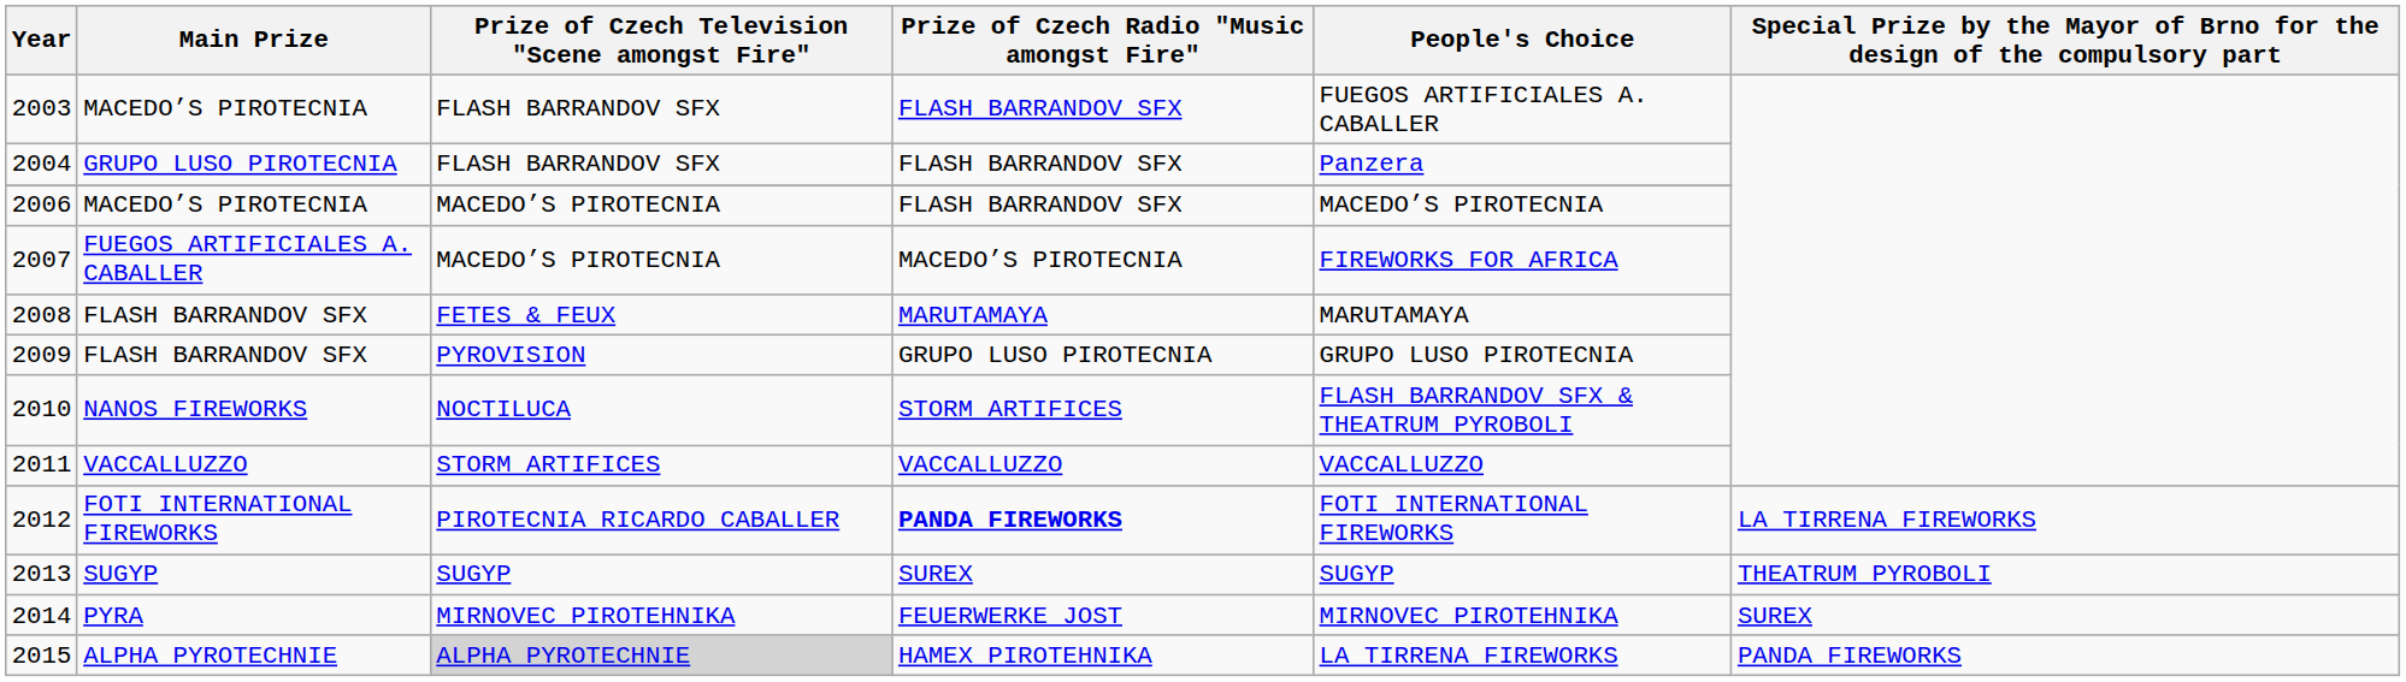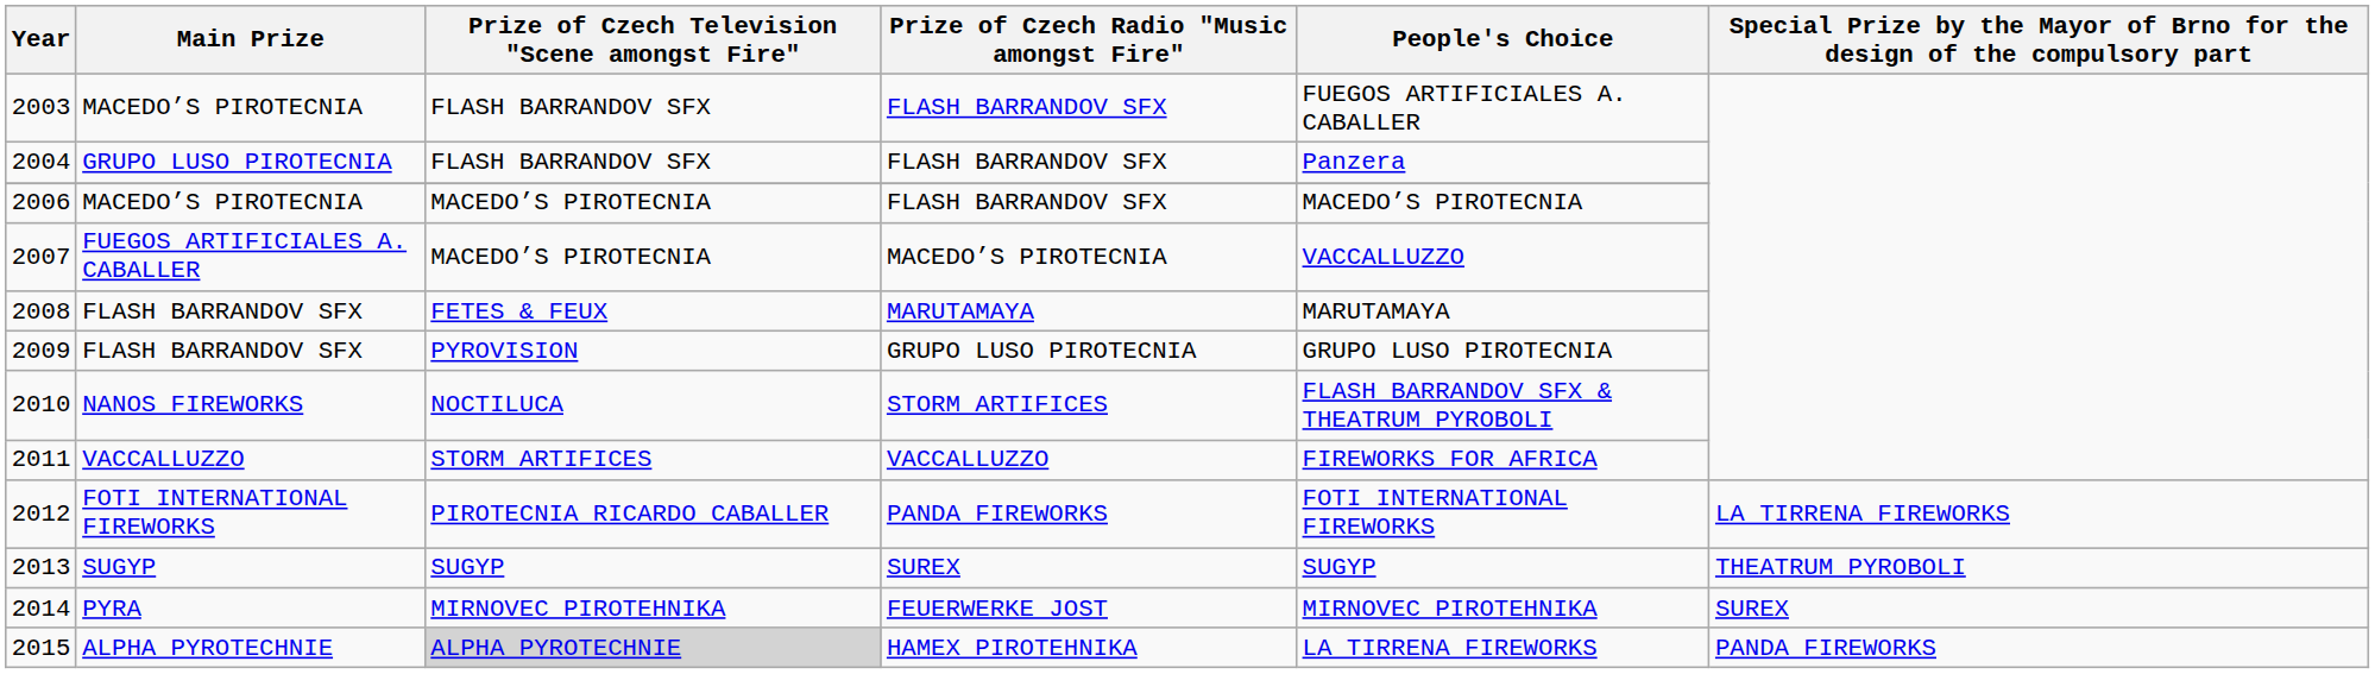2007 | People's Choice: FIREWORKS FOR AFRICA -> VACCALLUZZO
2011 | People's Choice: VACCALLUZZO -> FIREWORKS FOR AFRICA
2012 | Prize of Czech Radio "Music amongst Fire": bold -> normal
